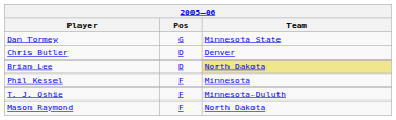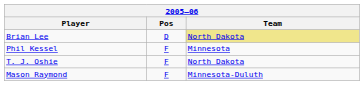- row: Dan Tormey | G | Minnesota State
- row: Chris Butler | D | Denver
T. J. Oshie | Team: Minnesota-Duluth -> North Dakota
Mason Raymond | Team: North Dakota -> Minnesota-Duluth
